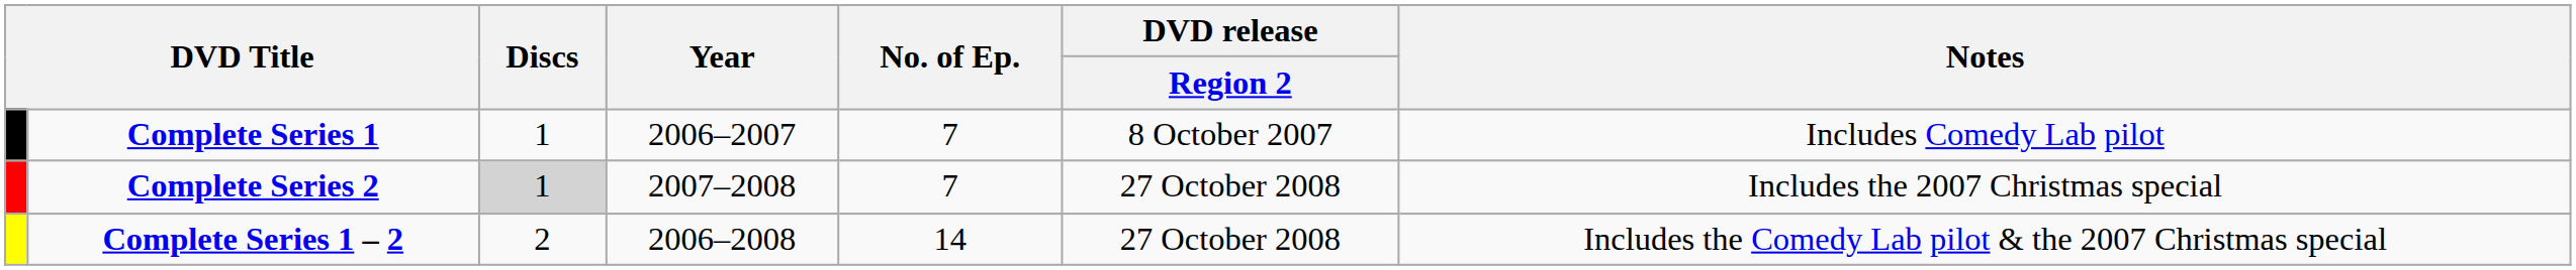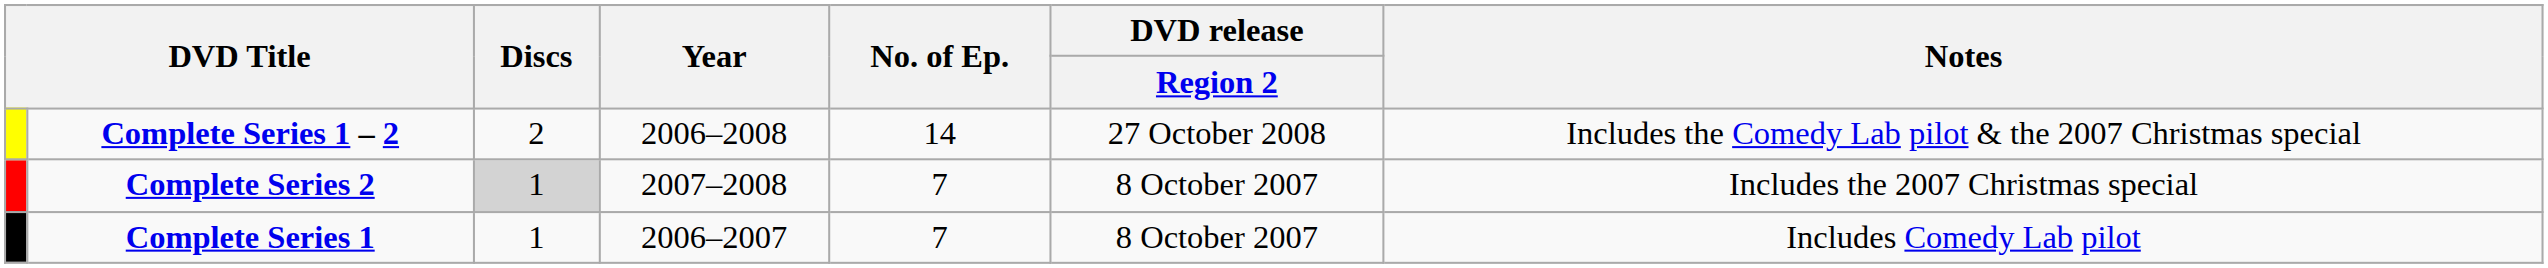rows swapped: Complete Series 1 <-> Complete Series 1 – 2
Complete Series 2 | DVD release / Region 2: 27 October 2008 -> 8 October 2007
